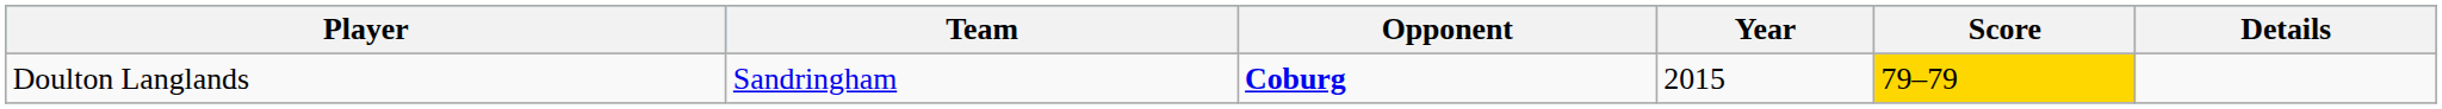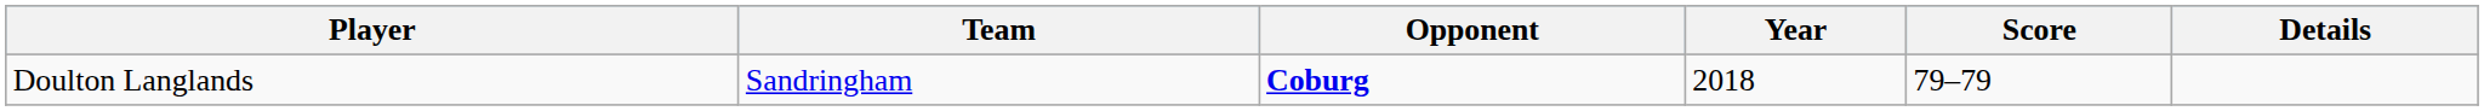Doulton Langlands | Year: 2015 -> 2018
Doulton Langlands | Score: gold background -> no background
